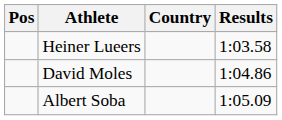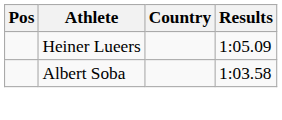Heiner Lueers | Results: 1:03.58 -> 1:05.09
- row: David Moles | 1:04.86
Albert Soba | Results: 1:05.09 -> 1:03.58
